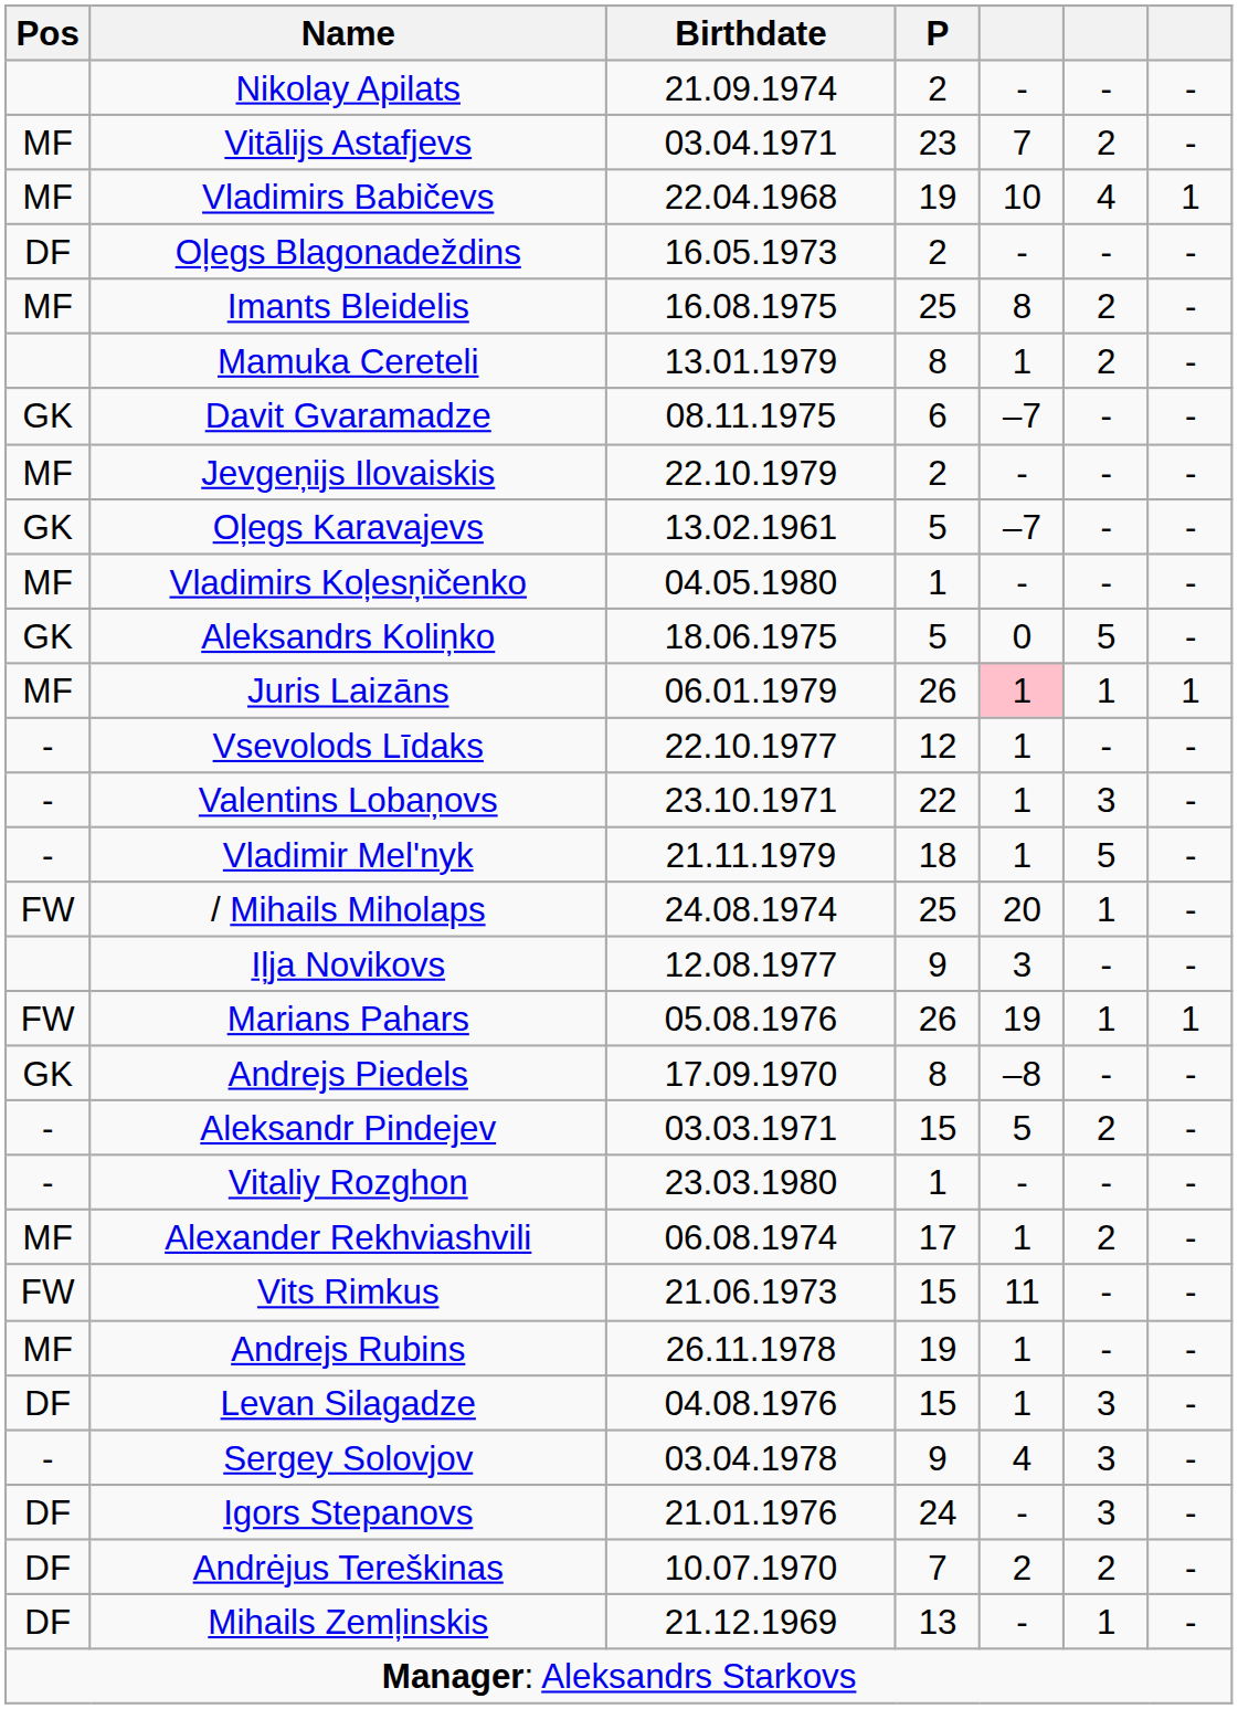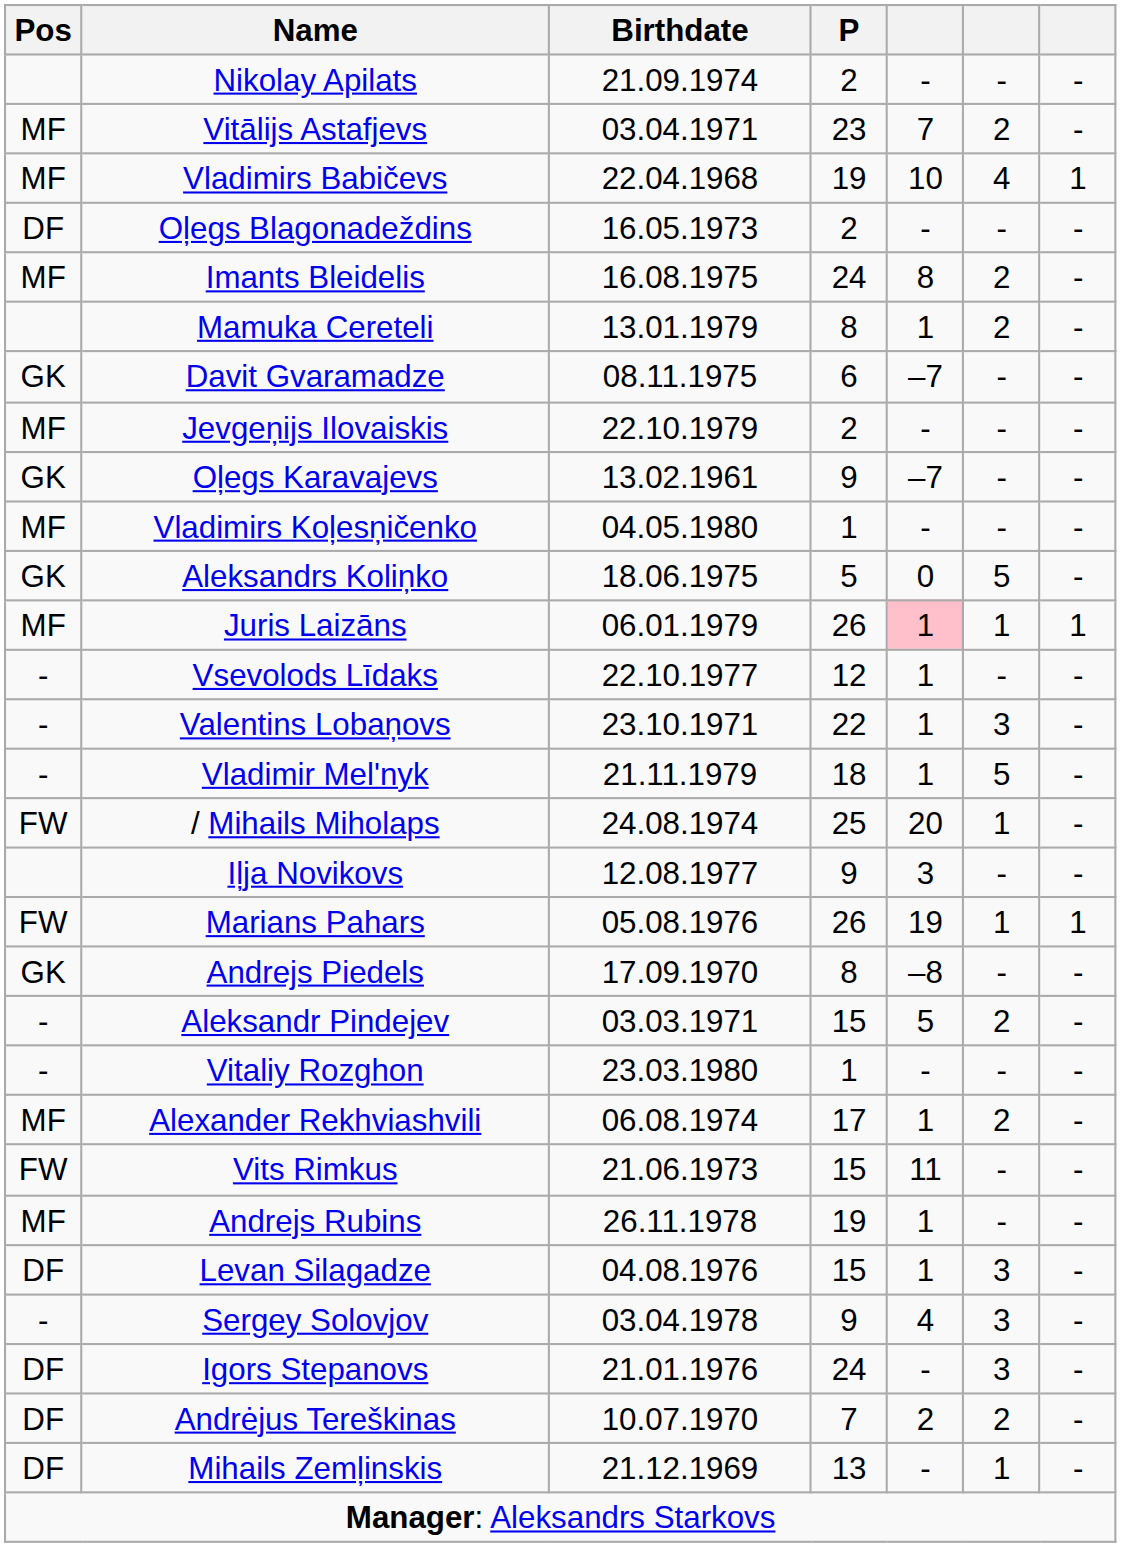Imants Bleidelis | P: 25 -> 24
Oļegs Karavajevs | P: 5 -> 9
